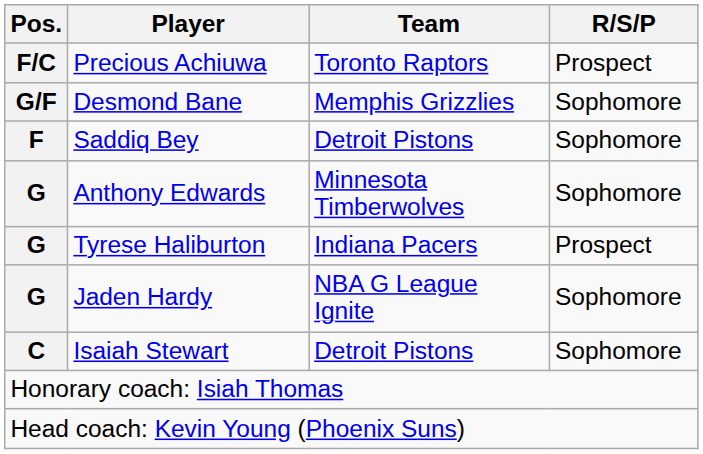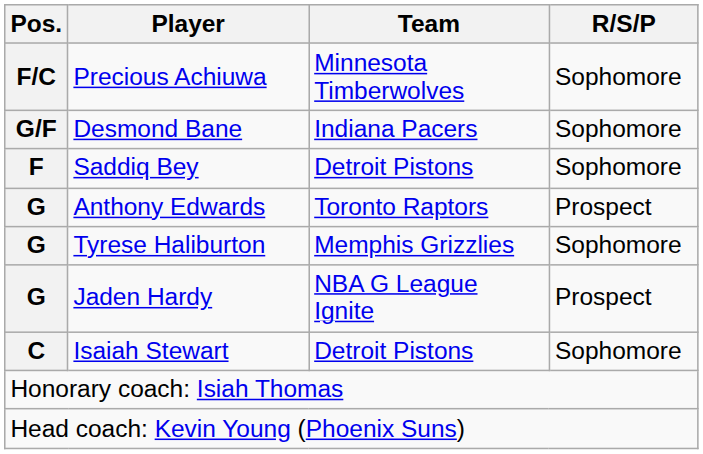Precious Achiuwa | Team: Toronto Raptors -> Minnesota Timberwolves
Precious Achiuwa | R/S/P: Prospect -> Sophomore
Desmond Bane | Team: Memphis Grizzlies -> Indiana Pacers
Anthony Edwards | Team: Minnesota Timberwolves -> Toronto Raptors
Anthony Edwards | R/S/P: Sophomore -> Prospect
Tyrese Haliburton | Team: Indiana Pacers -> Memphis Grizzlies
Tyrese Haliburton | R/S/P: Prospect -> Sophomore
Jaden Hardy | R/S/P: Sophomore -> Prospect
